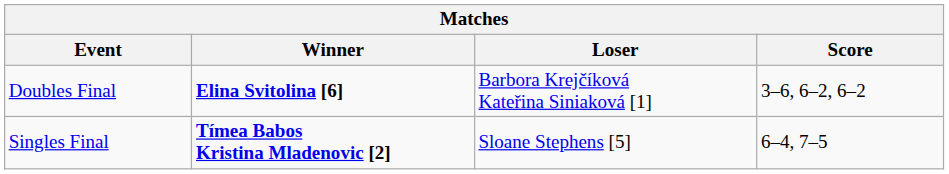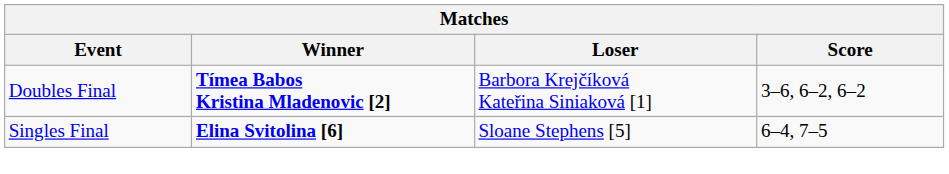Doubles Final | Winner: Elina Svitolina [6] -> Tímea Babos Kristina Mladenovic [2]
Singles Final | Winner: Tímea Babos Kristina Mladenovic [2] -> Elina Svitolina [6]
